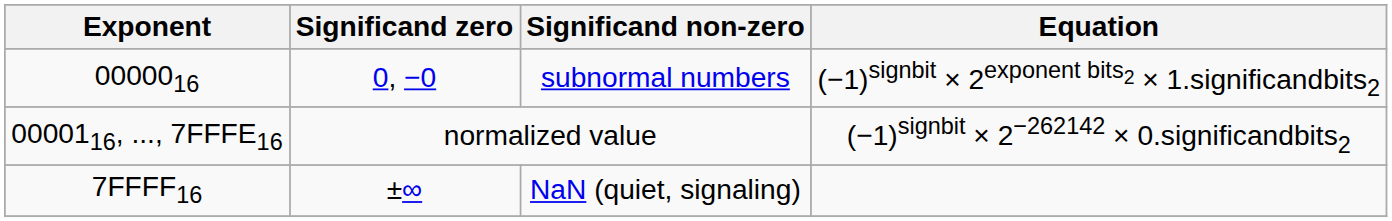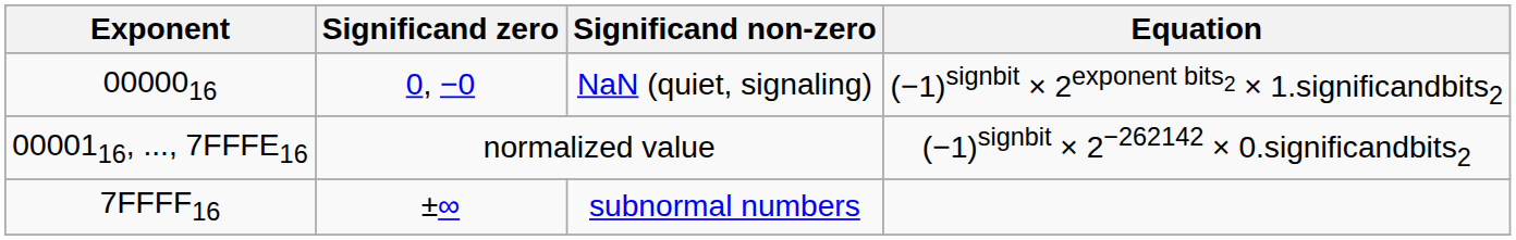0000016 | Significand non-zero: subnormal numbers -> NaN (quiet, signaling)
7FFFF16 | Significand non-zero: NaN (quiet, signaling) -> subnormal numbers
